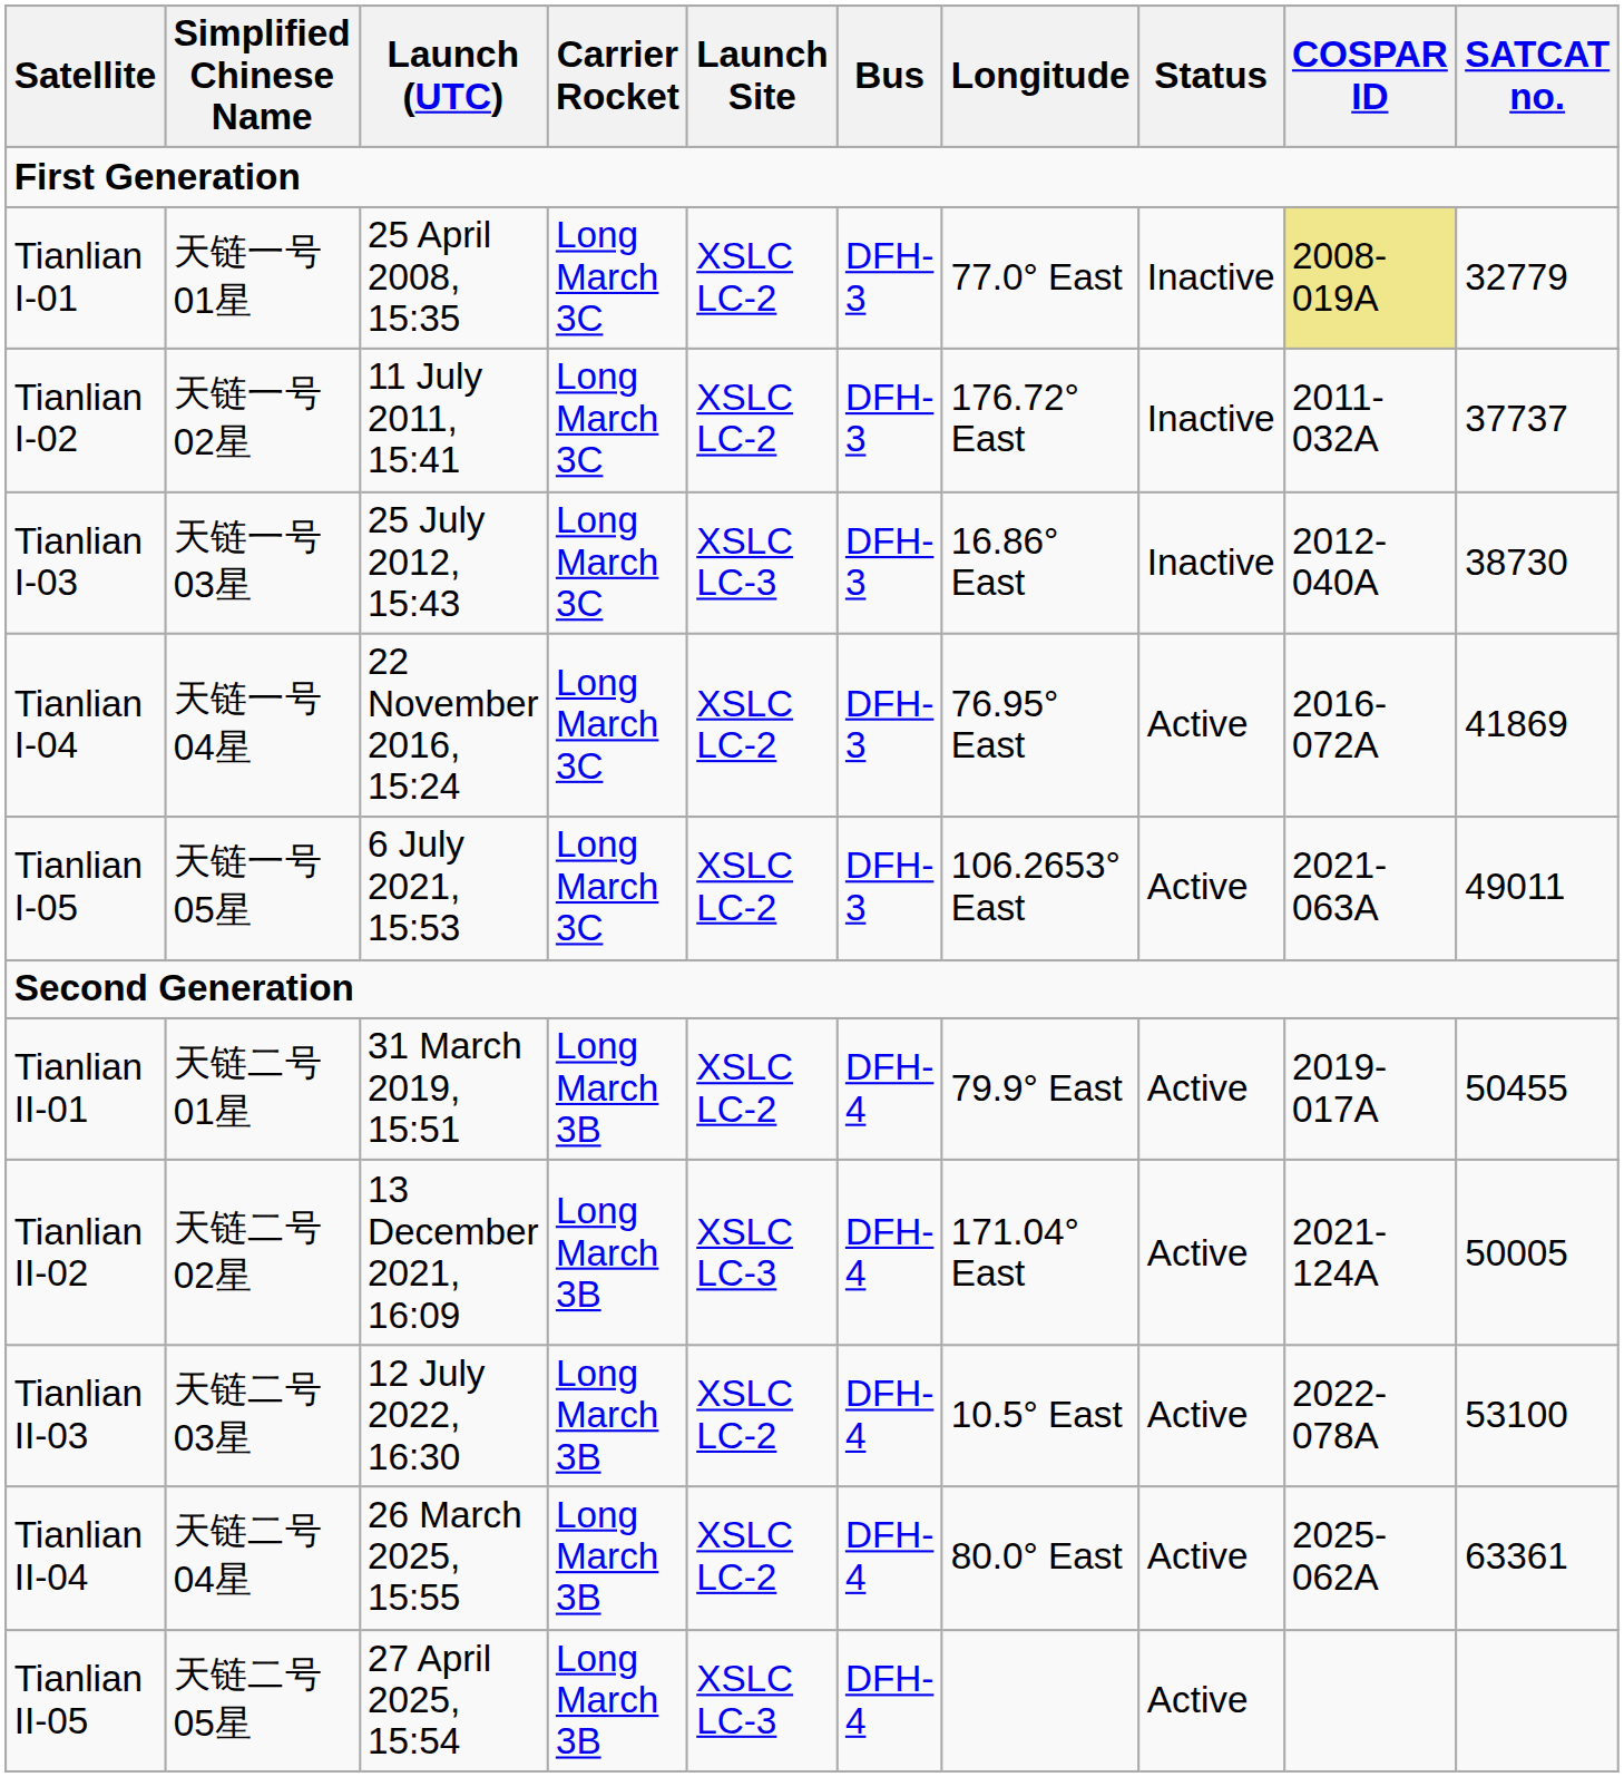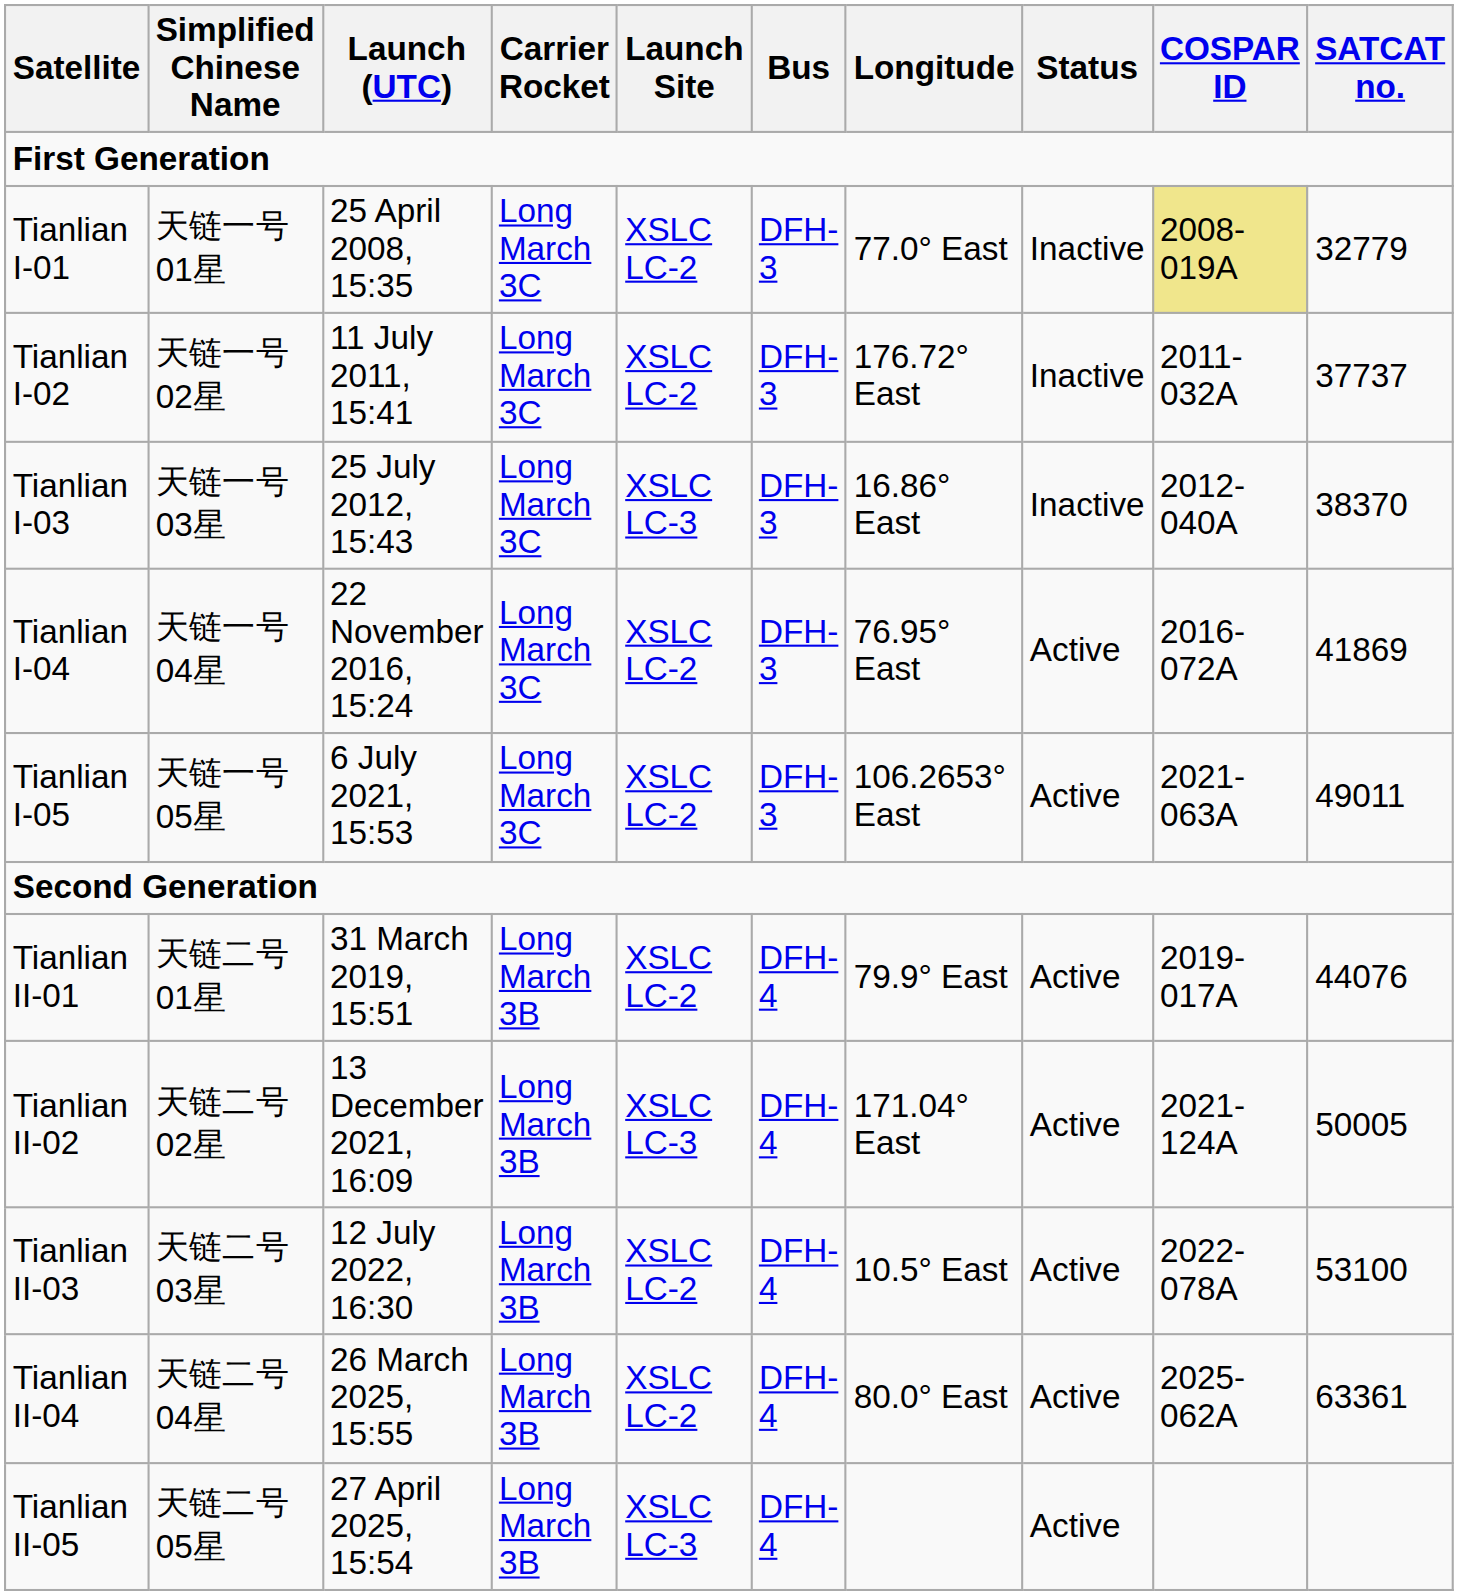Tianlian I-03 | SATCAT no.: 38730 -> 38370
Tianlian II-01 | SATCAT no.: 50455 -> 44076
